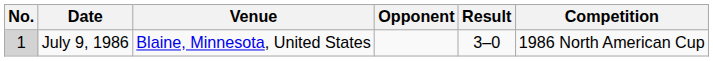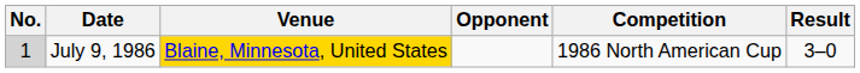columns swapped: Result <-> Competition
July 9, 1986 | Venue: no background -> gold background
